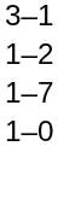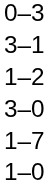+ row: 0–3
+ row: 3–0
